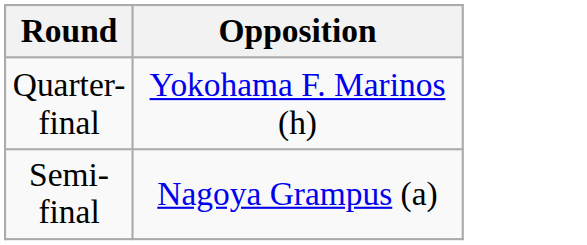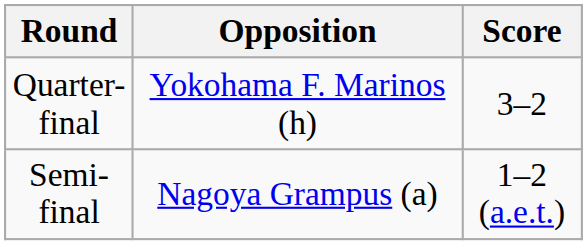+ column: Score | 3–2 | 1–2 (a.e.t.)
